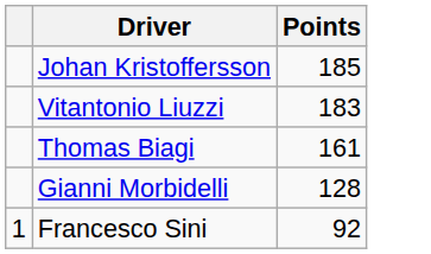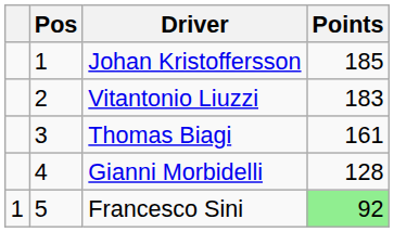+ column: Pos | 1 | 2 | 3 | 4 | 5
Francesco Sini | Points: no background -> lightgreen background
